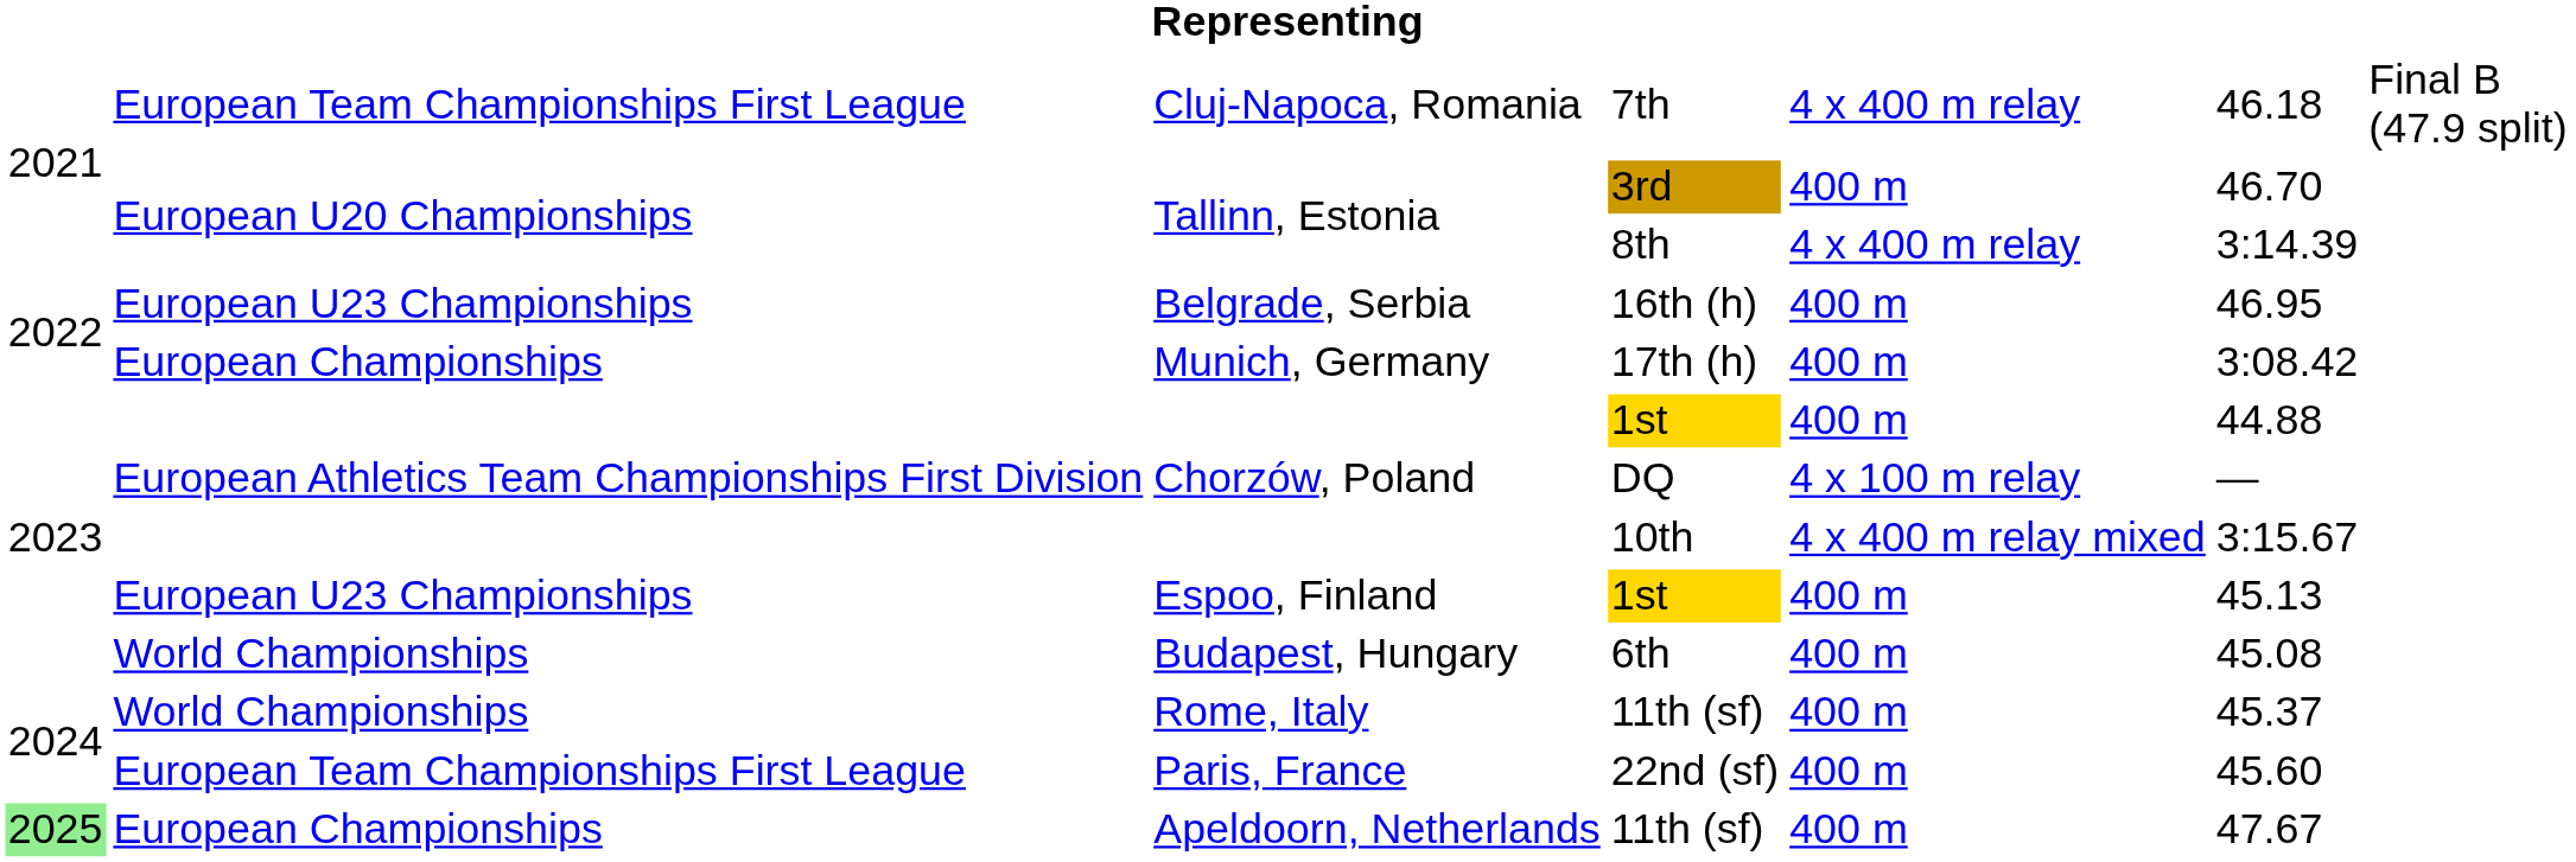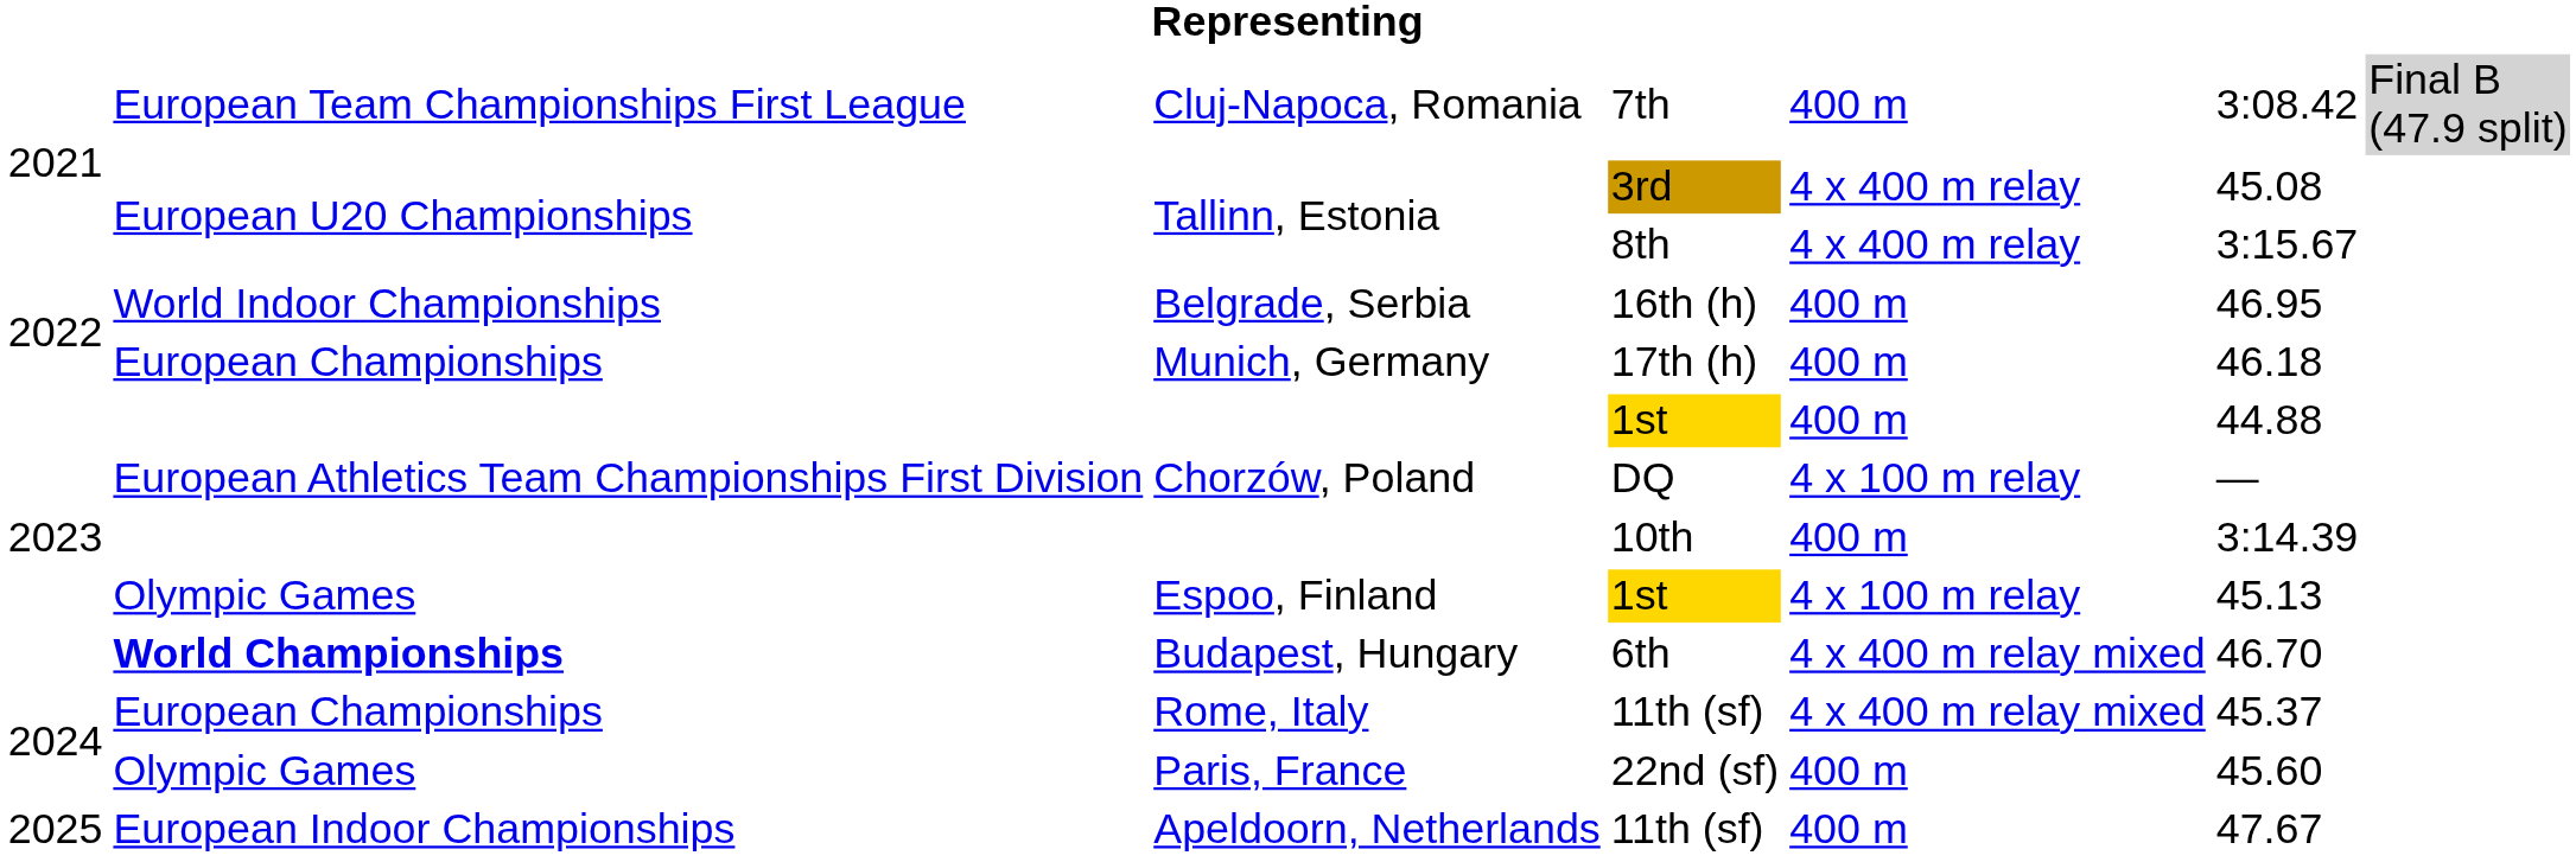7th | column 5: 4 x 400 m relay -> 400 m
7th | column 6: 46.18 -> 3:08.42
7th | column 7: no background -> lightgrey background
3rd | column 5: 400 m -> 4 x 400 m relay
3rd | column 6: 46.70 -> 45.08
8th | column 6: 3:14.39 -> 3:15.67
16th (h) | column 2: European U23 Championships -> World Indoor Championships
17th (h) | column 6: 3:08.42 -> 46.18
10th | column 5: 4 x 400 m relay mixed -> 400 m
10th | column 6: 3:15.67 -> 3:14.39
Espoo, Finland / 1st | column 2: European U23 Championships -> Olympic Games
Espoo, Finland / 1st | column 5: 400 m -> 4 x 100 m relay
6th | column 2: normal -> bold
6th | column 5: 400 m -> 4 x 400 m relay mixed
6th | column 6: 45.08 -> 46.70
Rome, Italy / 11th (sf) | column 2: World Championships -> European Championships
Rome, Italy / 11th (sf) | column 5: 400 m -> 4 x 400 m relay mixed
22nd (sf) | column 2: European Team Championships First League -> Olympic Games
Apeldoorn, Netherlands / 11th (sf) | column 1: lightgreen background -> no background
Apeldoorn, Netherlands / 11th (sf) | column 2: European Championships -> European Indoor Championships
